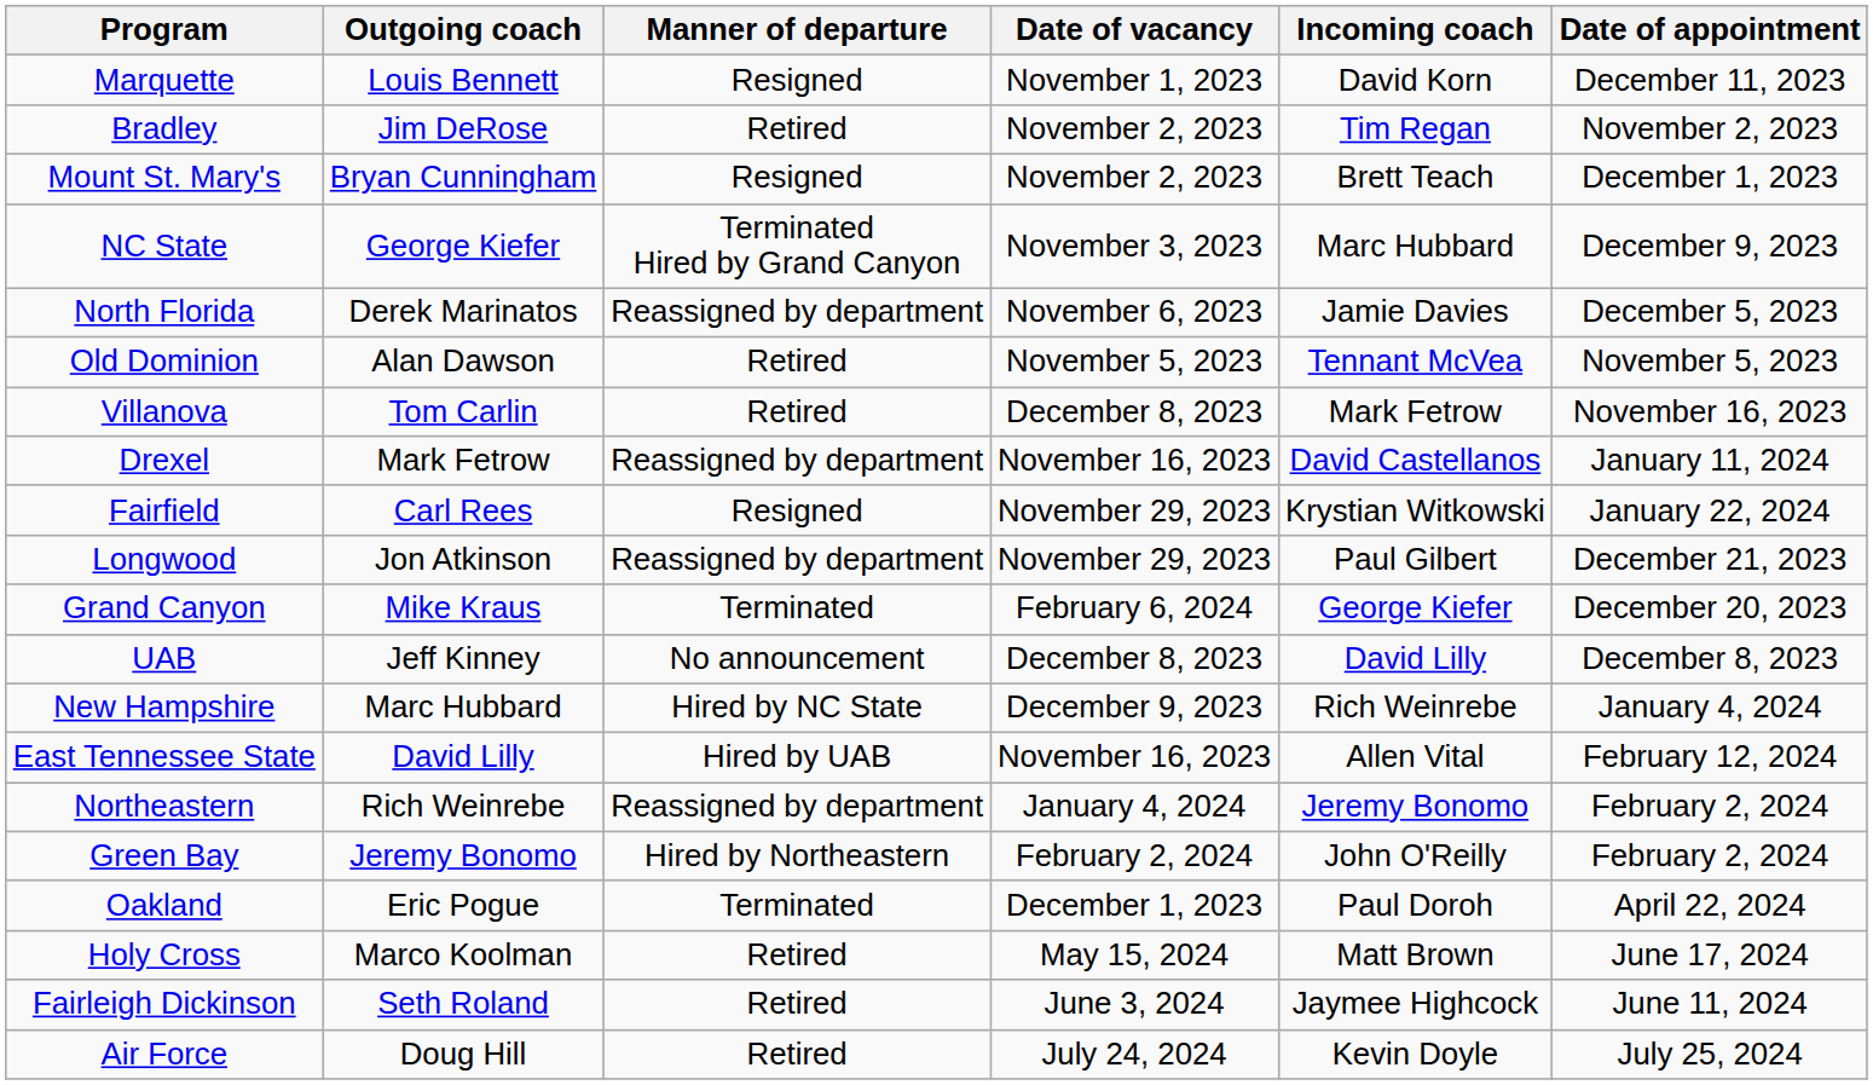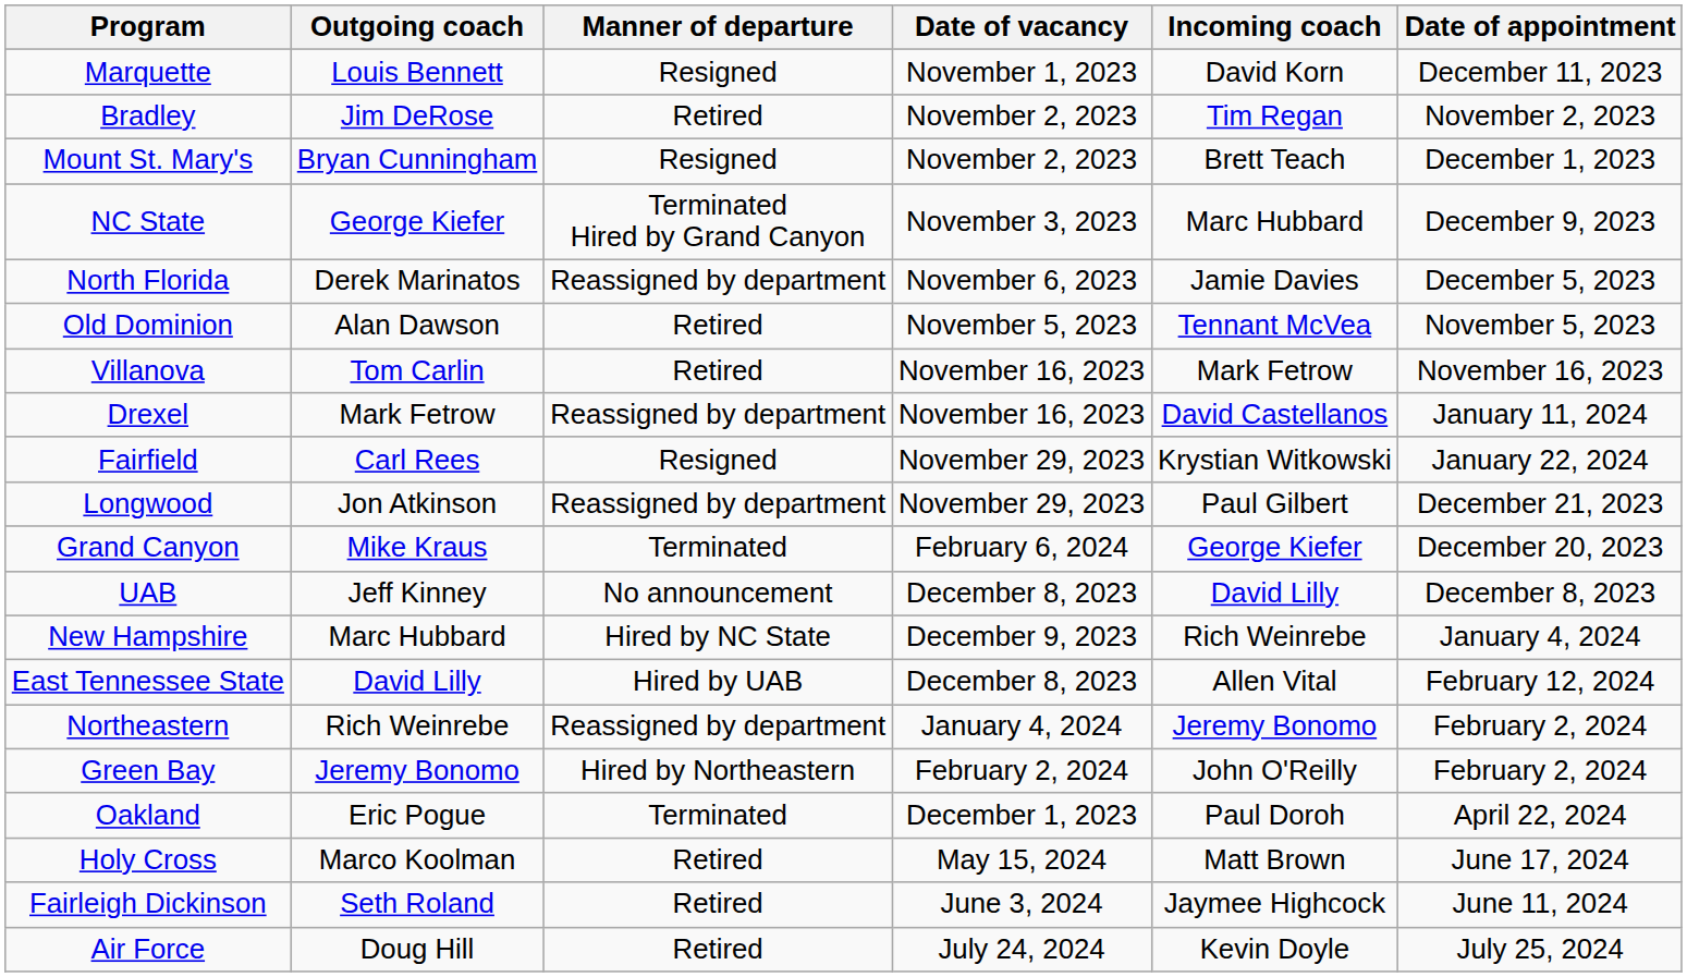Villanova | Date of vacancy: December 8, 2023 -> November 16, 2023
East Tennessee State | Date of vacancy: November 16, 2023 -> December 8, 2023
